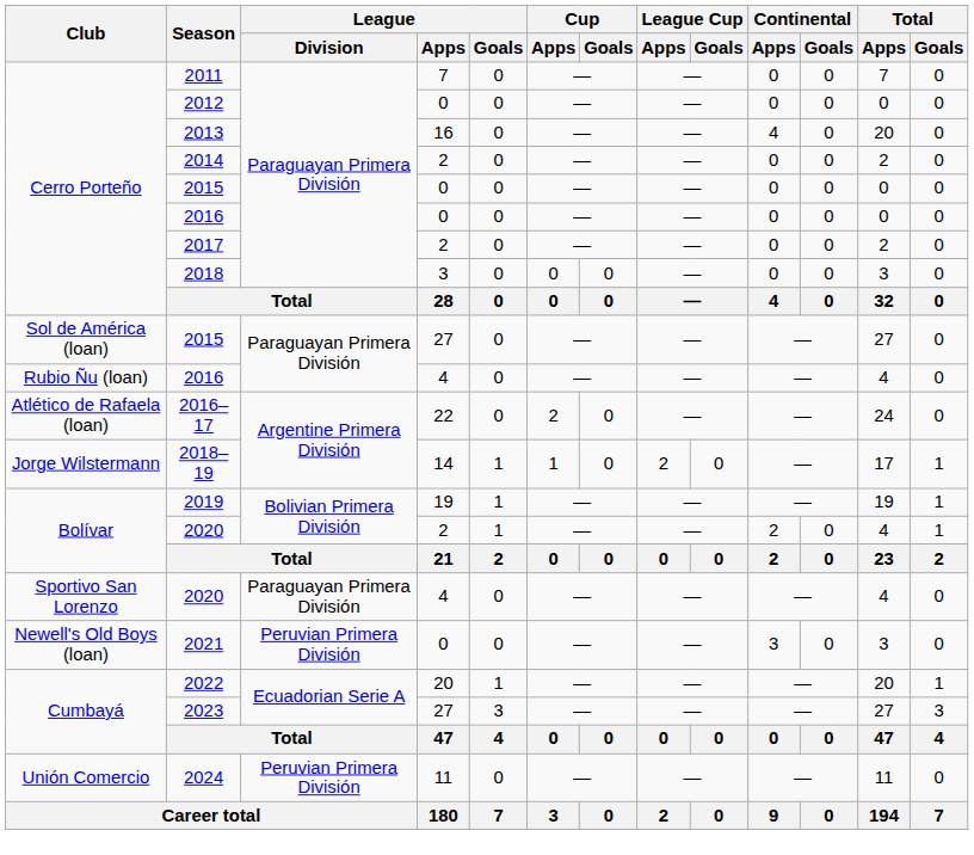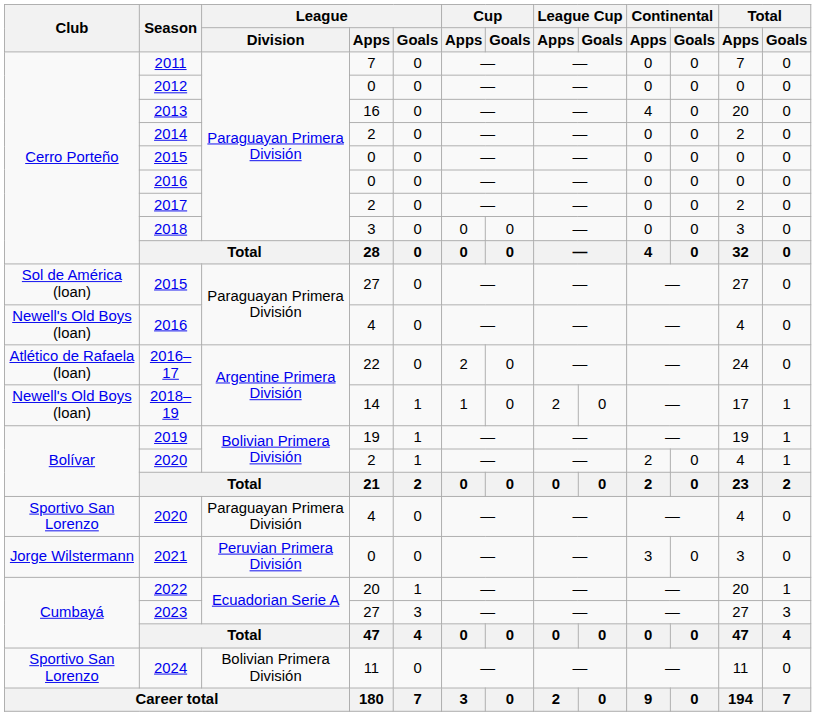2016 / 4 | Club: Rubio Ñu (loan) -> Newell's Old Boys (loan)
2018–19 | Club: Jorge Wilstermann -> Newell's Old Boys (loan)
2021 | Club: Newell's Old Boys (loan) -> Jorge Wilstermann
2024 | Club: Unión Comercio -> Sportivo San Lorenzo
2024 | League / Division: Peruvian Primera División -> Bolivian Primera División
